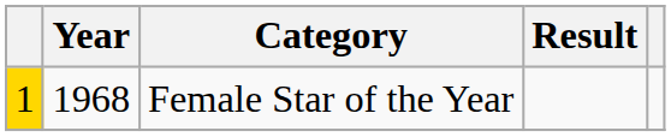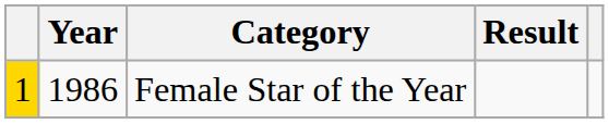Female Star of the Year | Year: 1968 -> 1986
